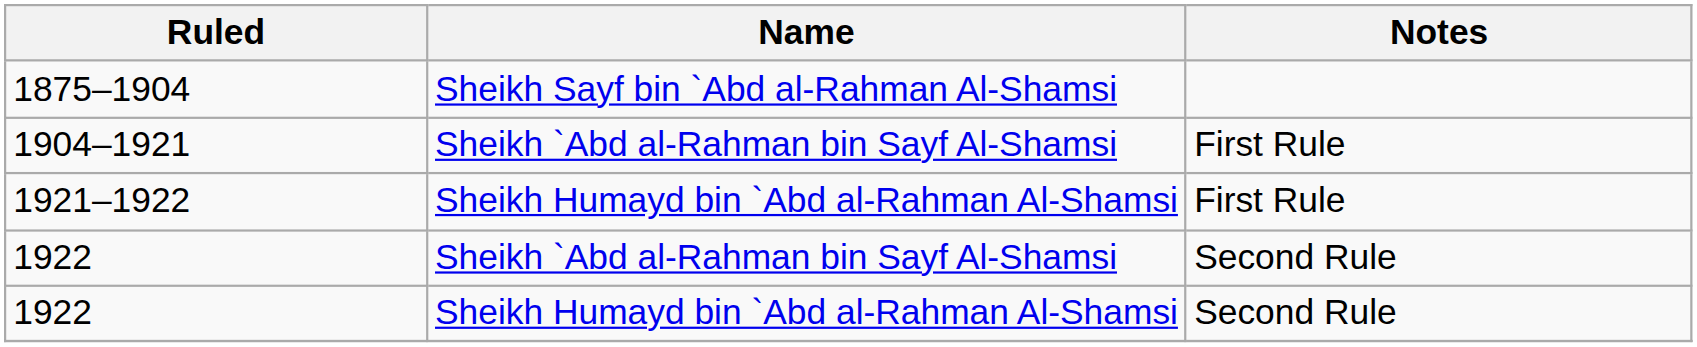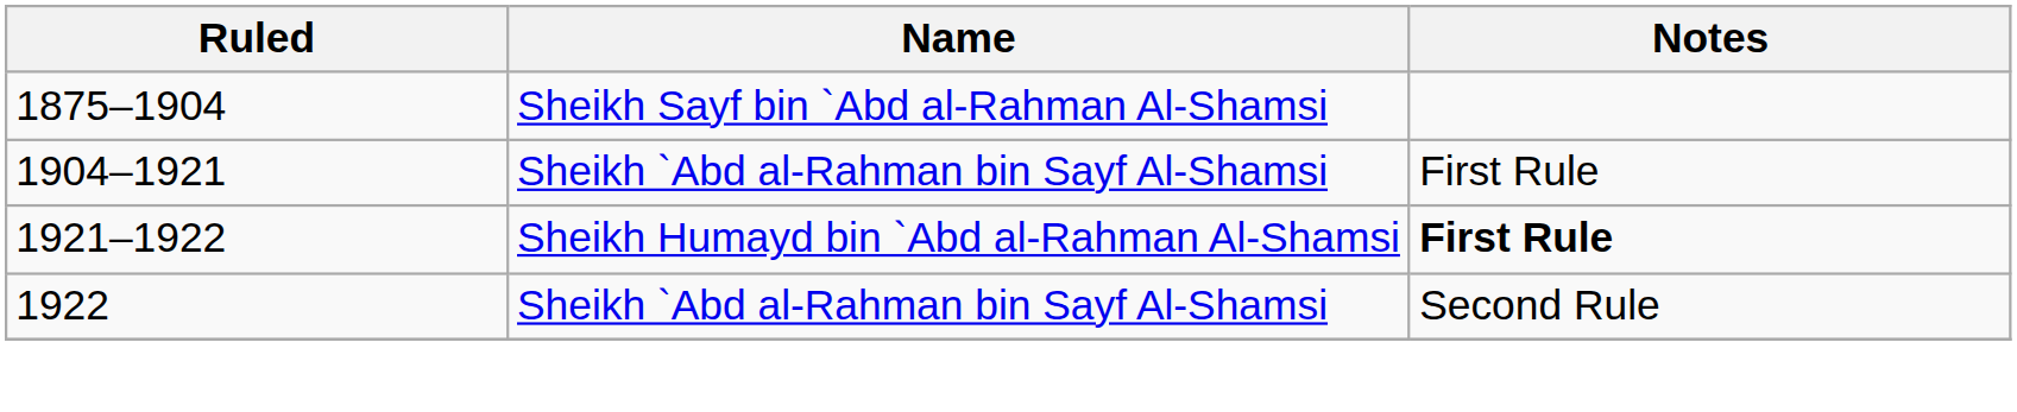1921–1922 | Notes: normal -> bold
- row: 1922 | Sheikh Humayd bin `Abd al-Rahman Al-Shamsi | Second Rule
